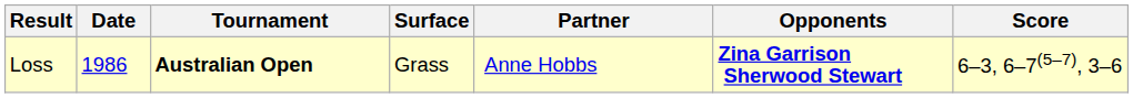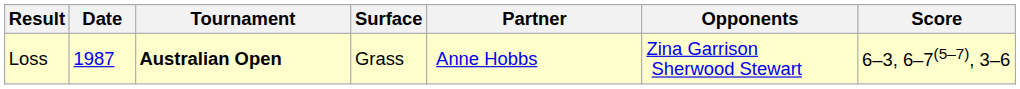Loss | Date: 1986 -> 1987
Loss | Opponents: bold -> normal
